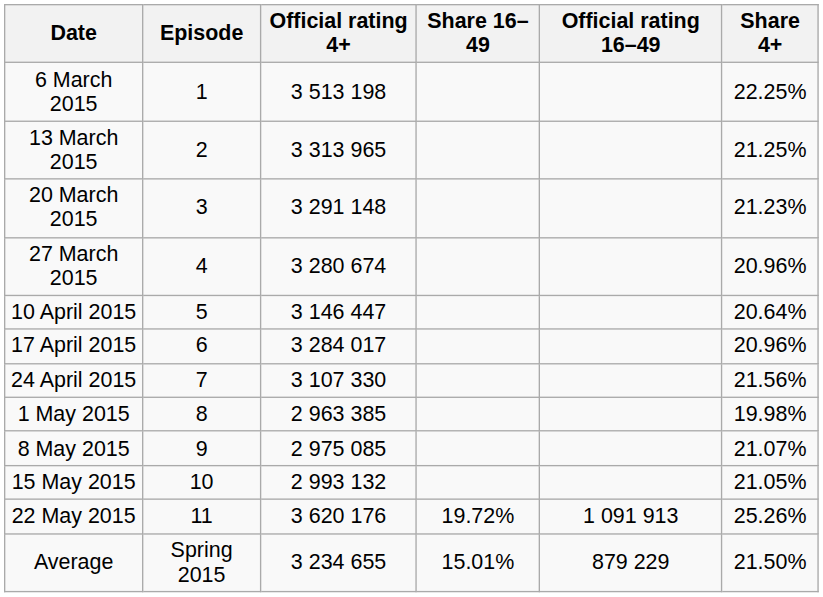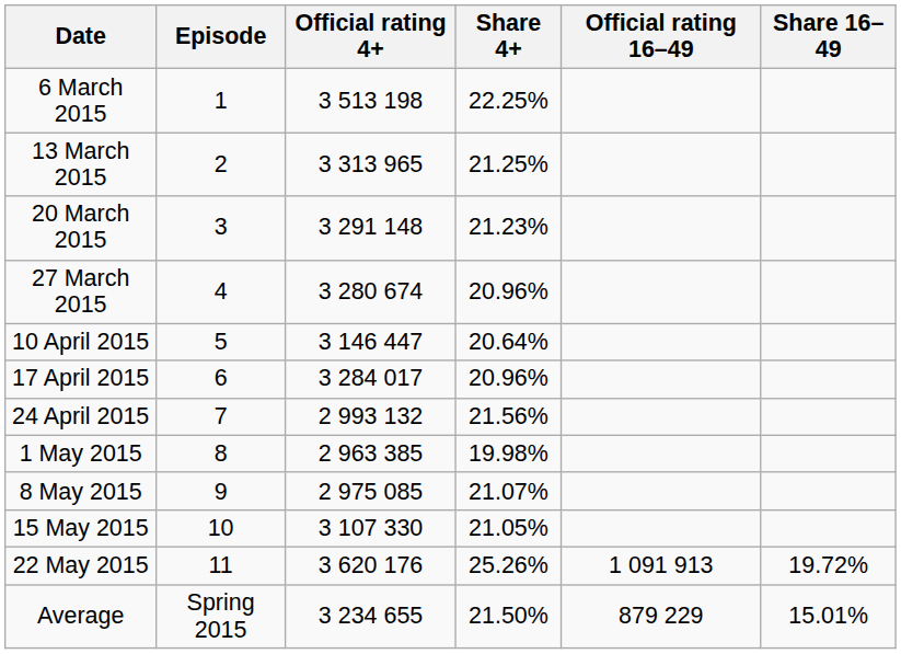columns swapped: Share 4+ <-> Share 16–49
24 April 2015 | Official rating 4+: 3 107 330 -> 2 993 132
15 May 2015 | Official rating 4+: 2 993 132 -> 3 107 330
